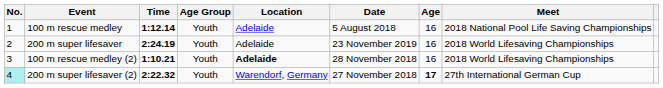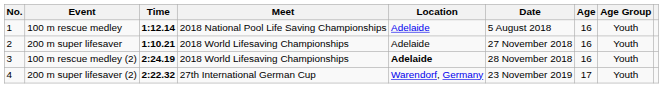columns swapped: Meet <-> Age Group
200 m super lifesaver | Time: 2:24.19 -> 1:10.21
200 m super lifesaver | Date: 23 November 2019 -> 27 November 2018
100 m rescue medley (2) | Time: 1:10.21 -> 2:24.19
200 m super lifesaver (2) | No.: paleturquoise background -> no background
200 m super lifesaver (2) | Date: 27 November 2018 -> 23 November 2019
200 m super lifesaver (2) | Age: bold -> normal
